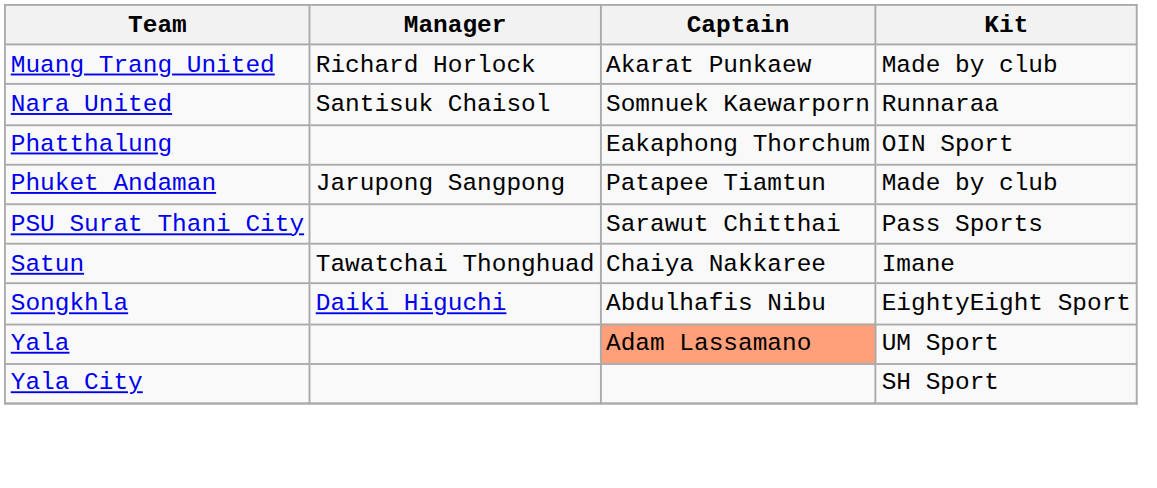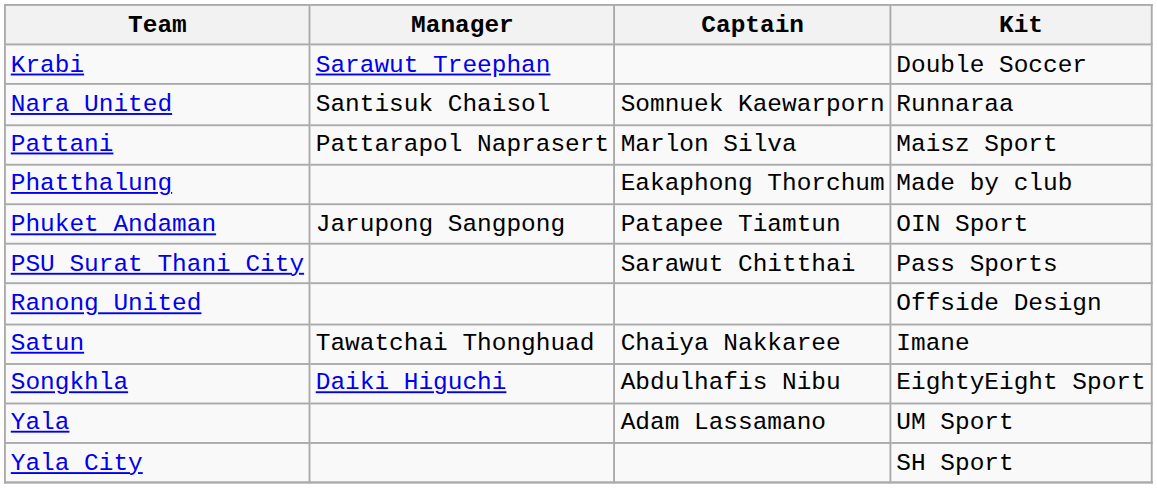+ row: Krabi | Sarawut Treephan | Double Soccer
- row: Muang Trang United | Richard Horlock | Akarat Punkaew | Made by club
+ row: Pattani | Pattarapol Naprasert | Marlon Silva | Maisz Sport
Phatthalung | Kit: OIN Sport -> Made by club
Phuket Andaman | Kit: Made by club -> OIN Sport
+ row: Ranong United | Offside Design
Yala | Captain: lightsalmon background -> no background
